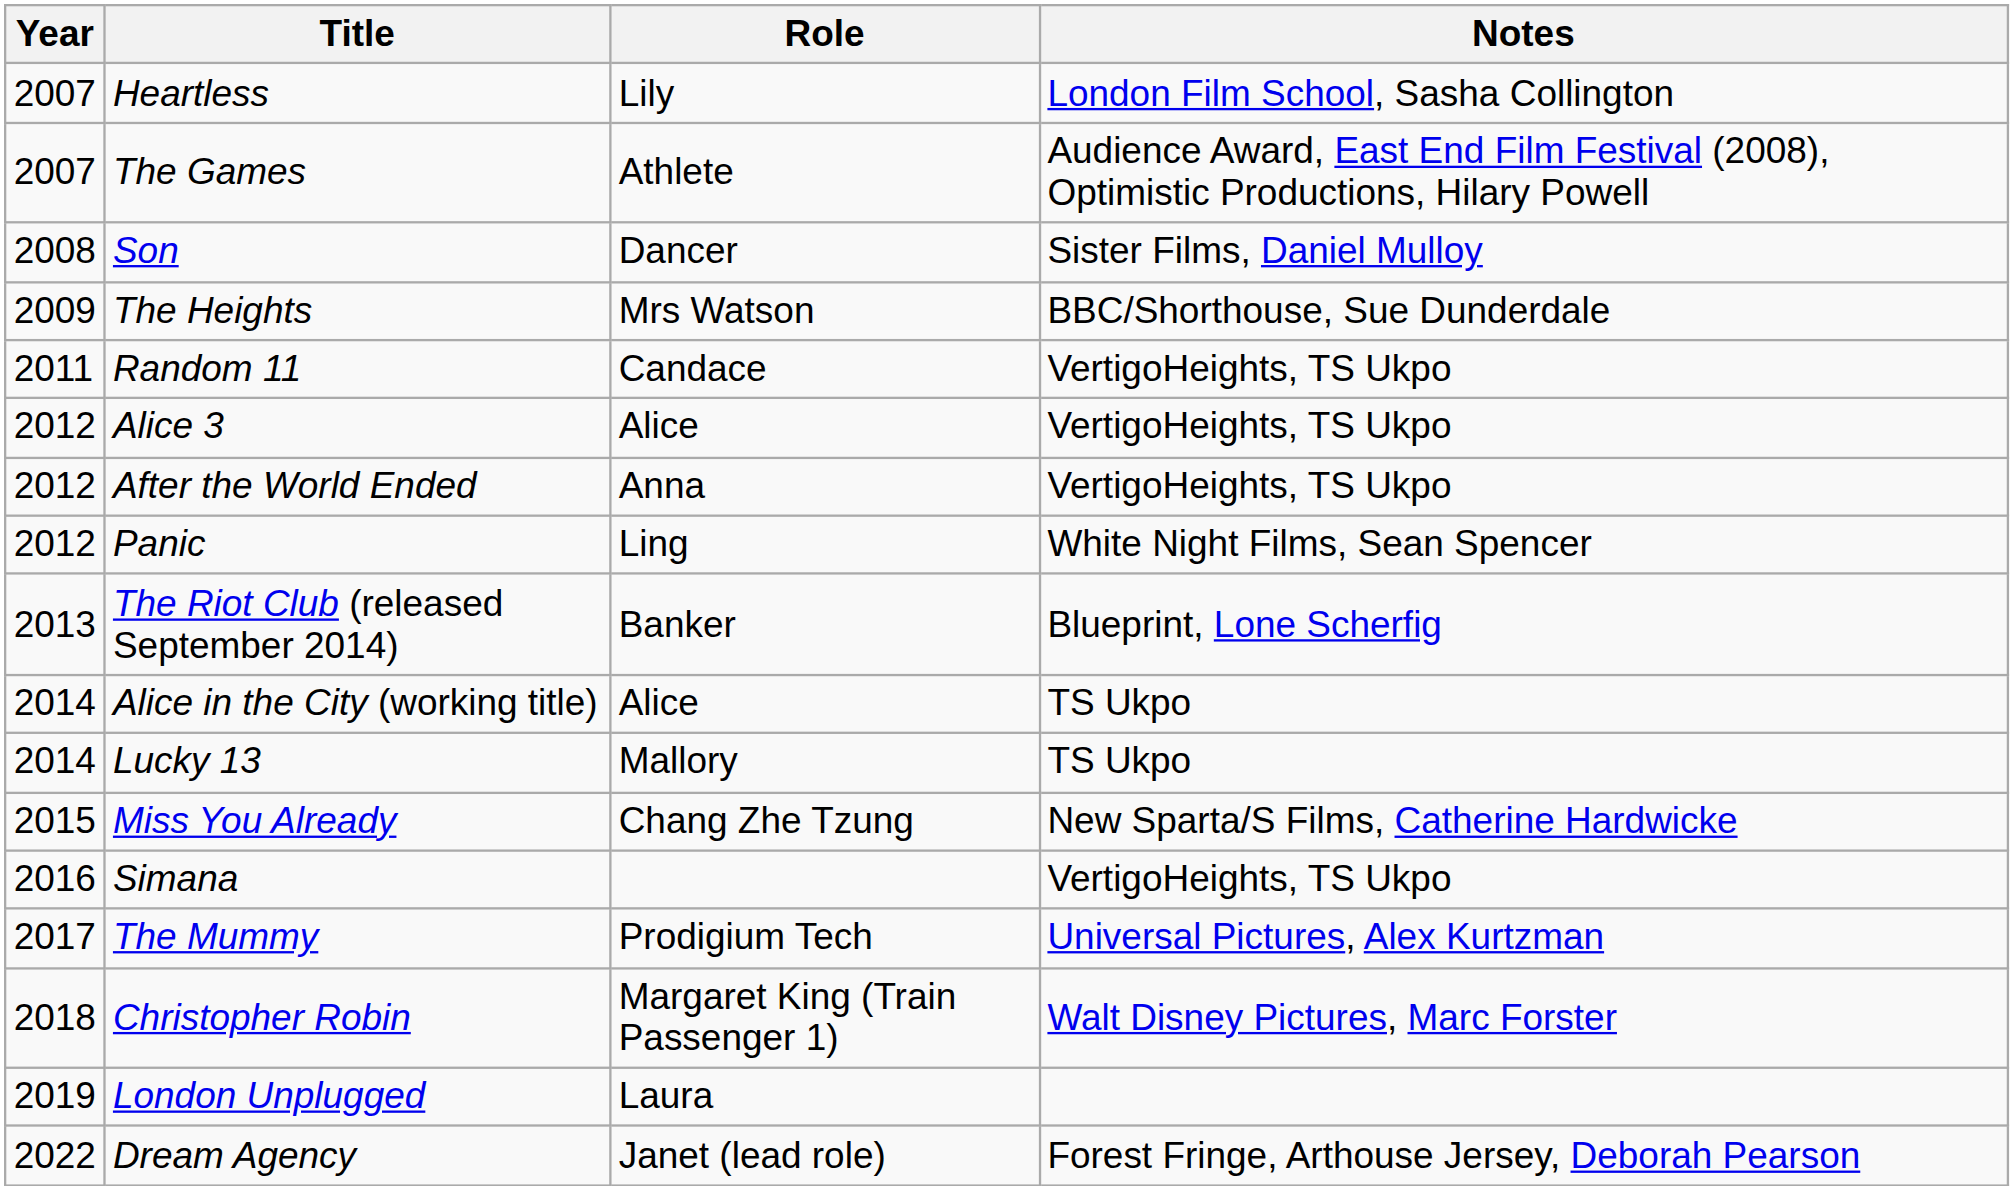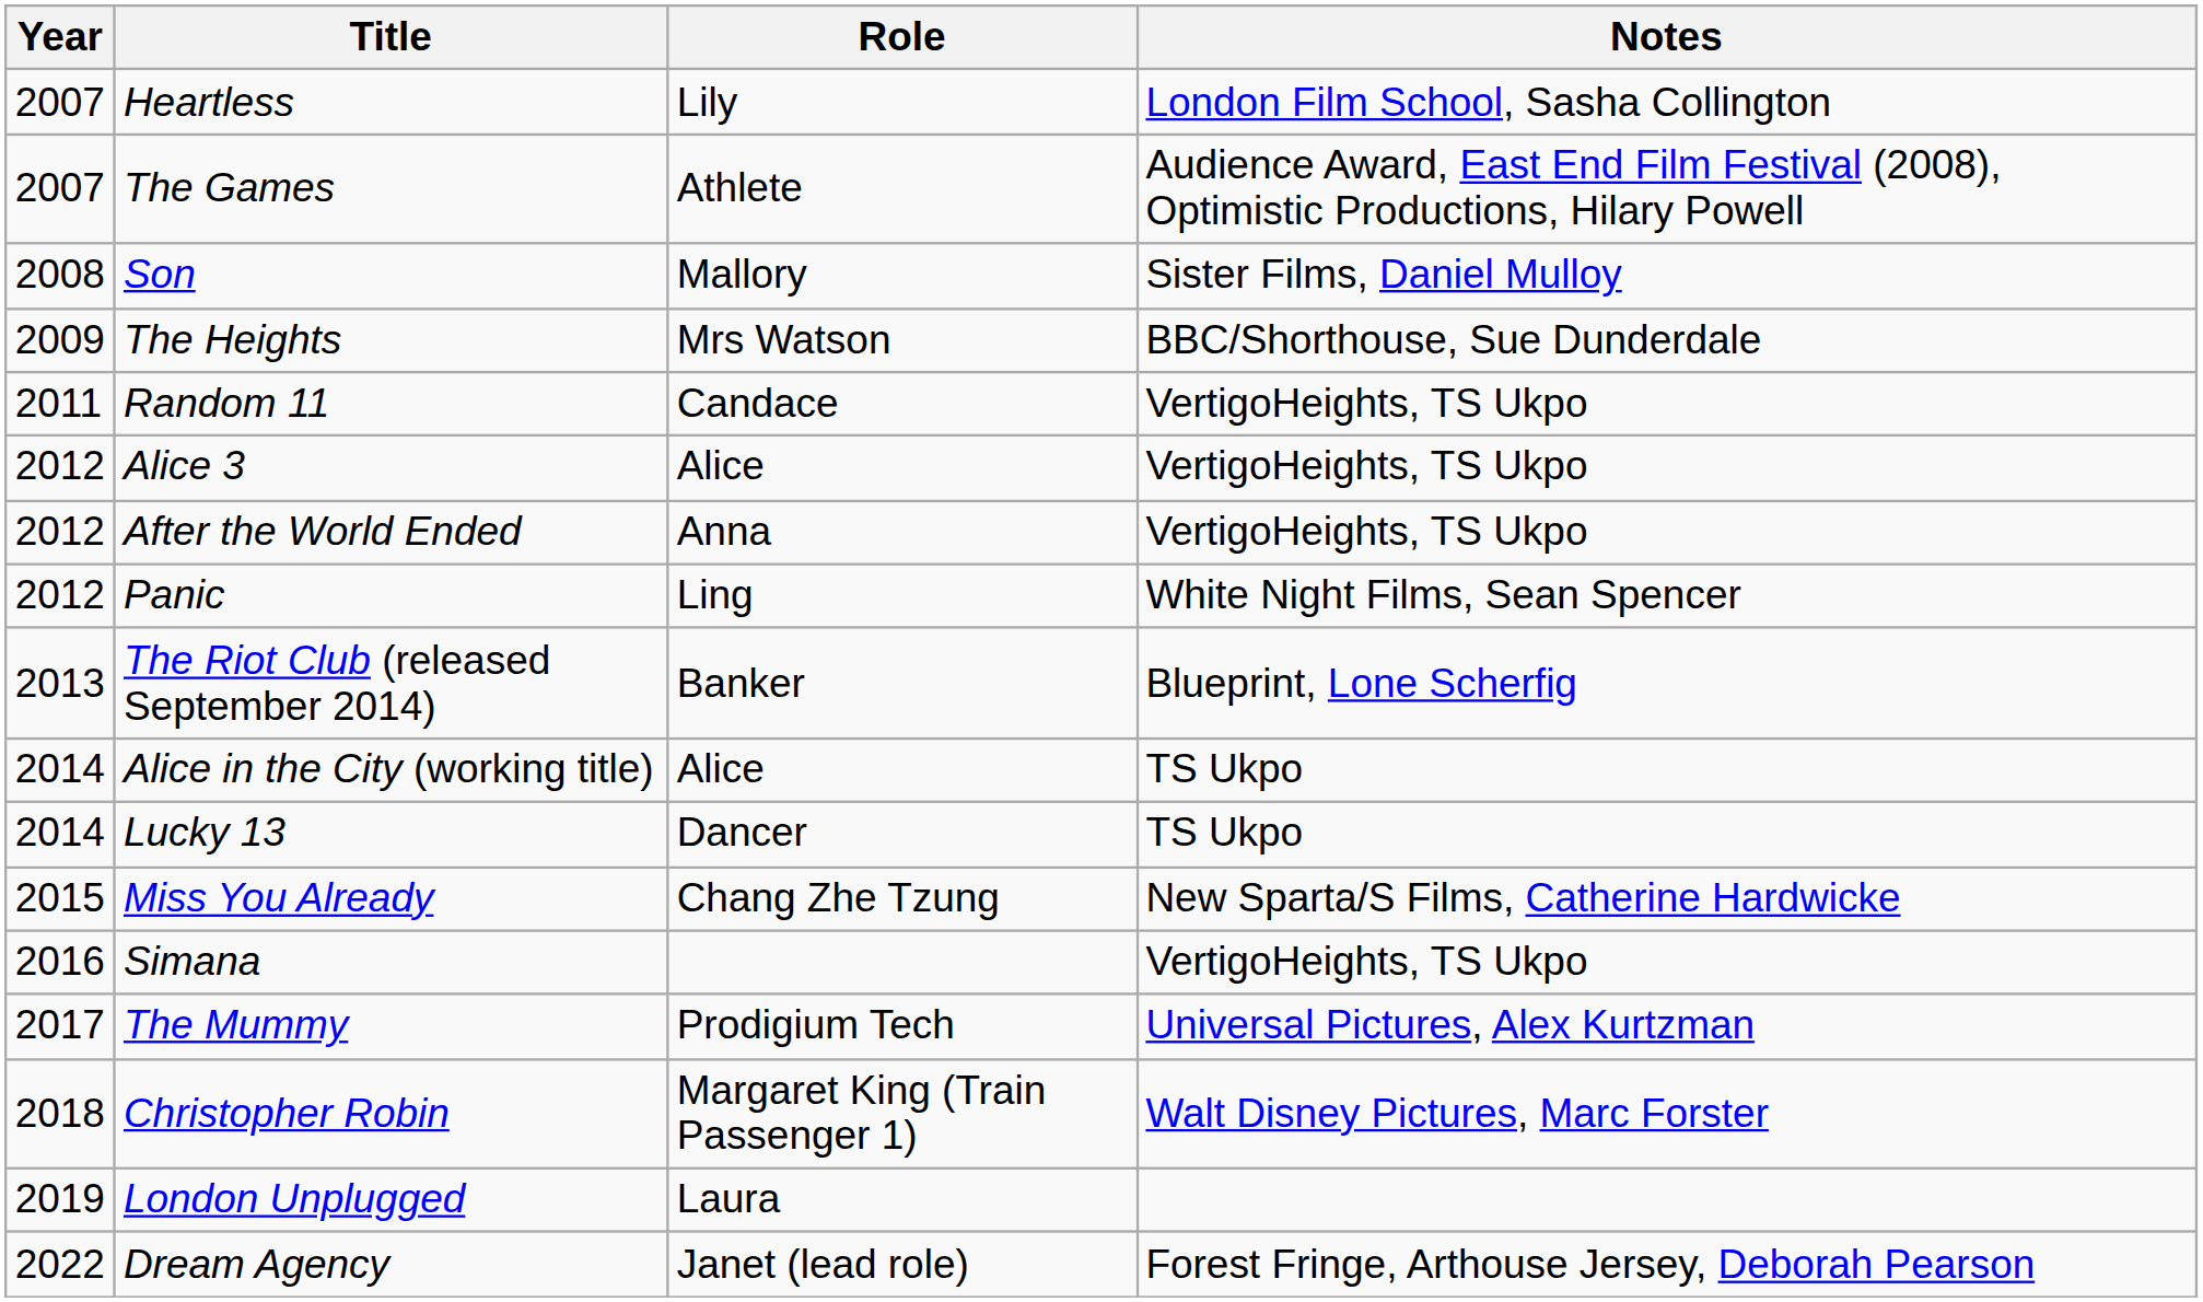Son | Role: Dancer -> Mallory
Lucky 13 | Role: Mallory -> Dancer
